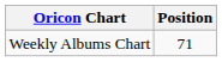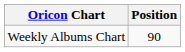Weekly Albums Chart | Position: 71 -> 90
